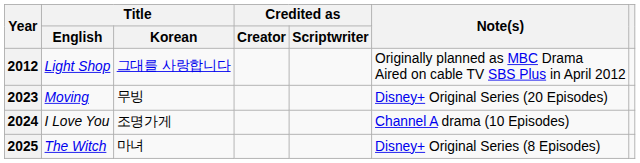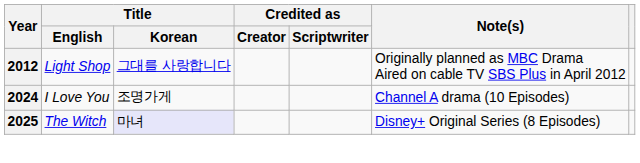- row: 2023 | Moving | 무빙 | Disney+ Original Series (20 Episodes)
2025 | Title / Korean: no background -> lavender background
